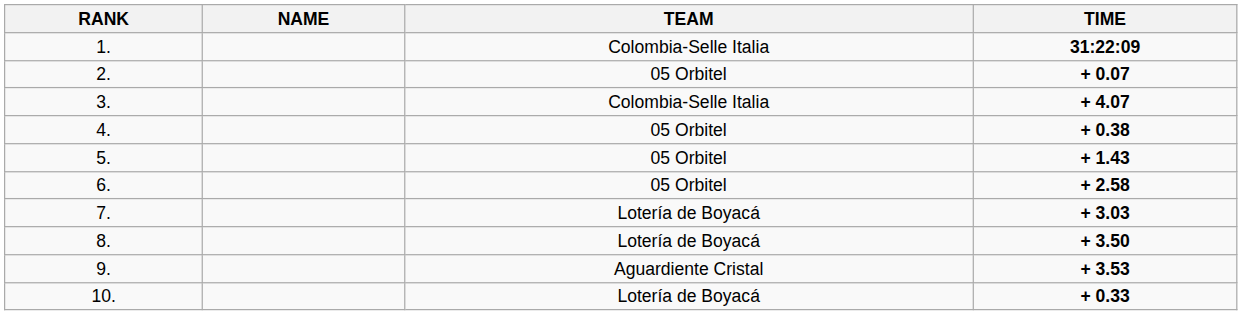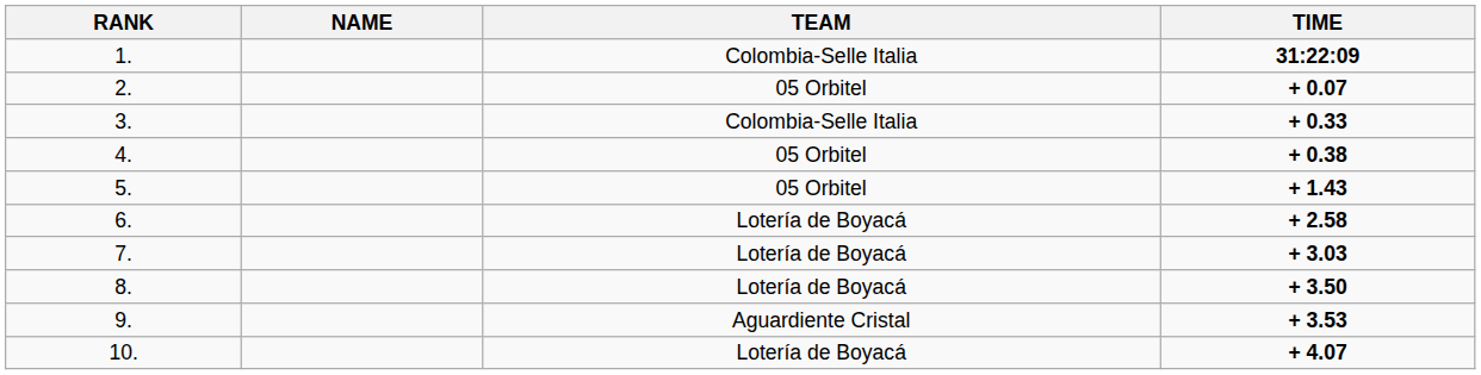3. | TIME: + 4.07 -> + 0.33
6. | TEAM: 05 Orbitel -> Lotería de Boyacá
10. | TIME: + 0.33 -> + 4.07
